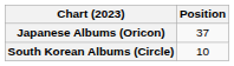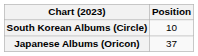rows swapped: Japanese Albums (Oricon) <-> South Korean Albums (Circle)
